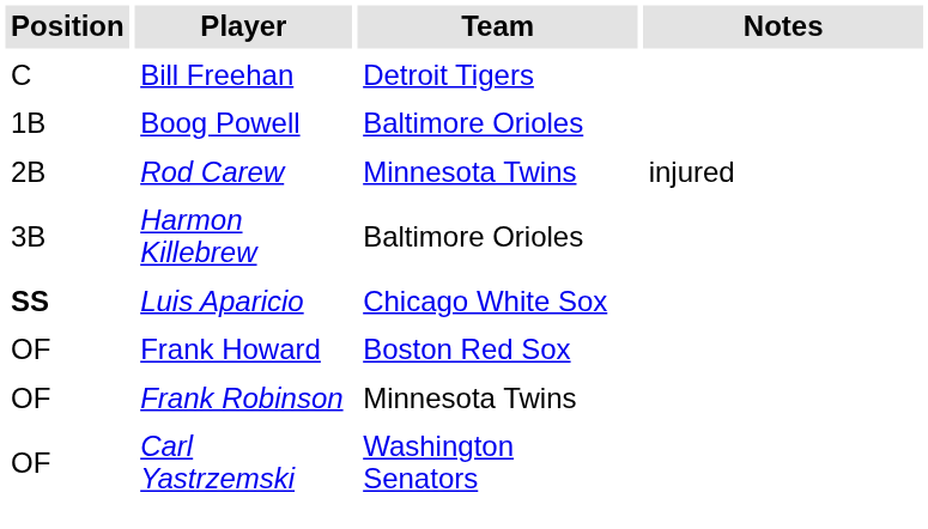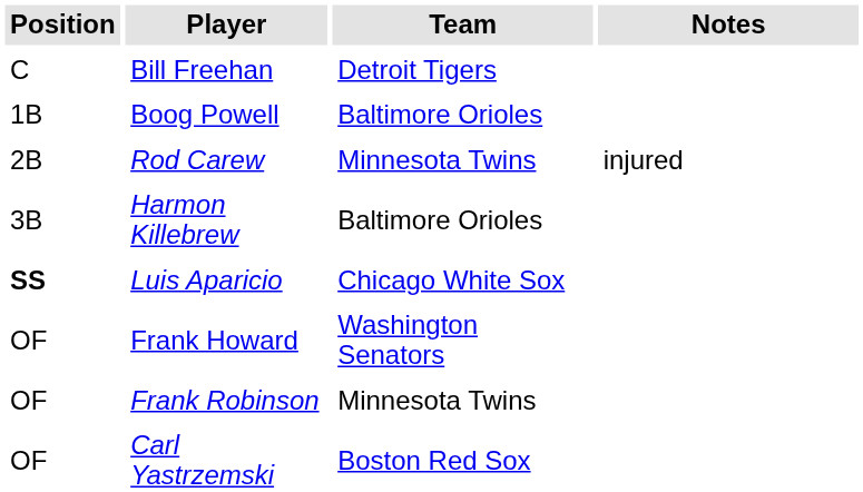Frank Howard | Team: Boston Red Sox -> Washington Senators
Carl Yastrzemski | Team: Washington Senators -> Boston Red Sox
